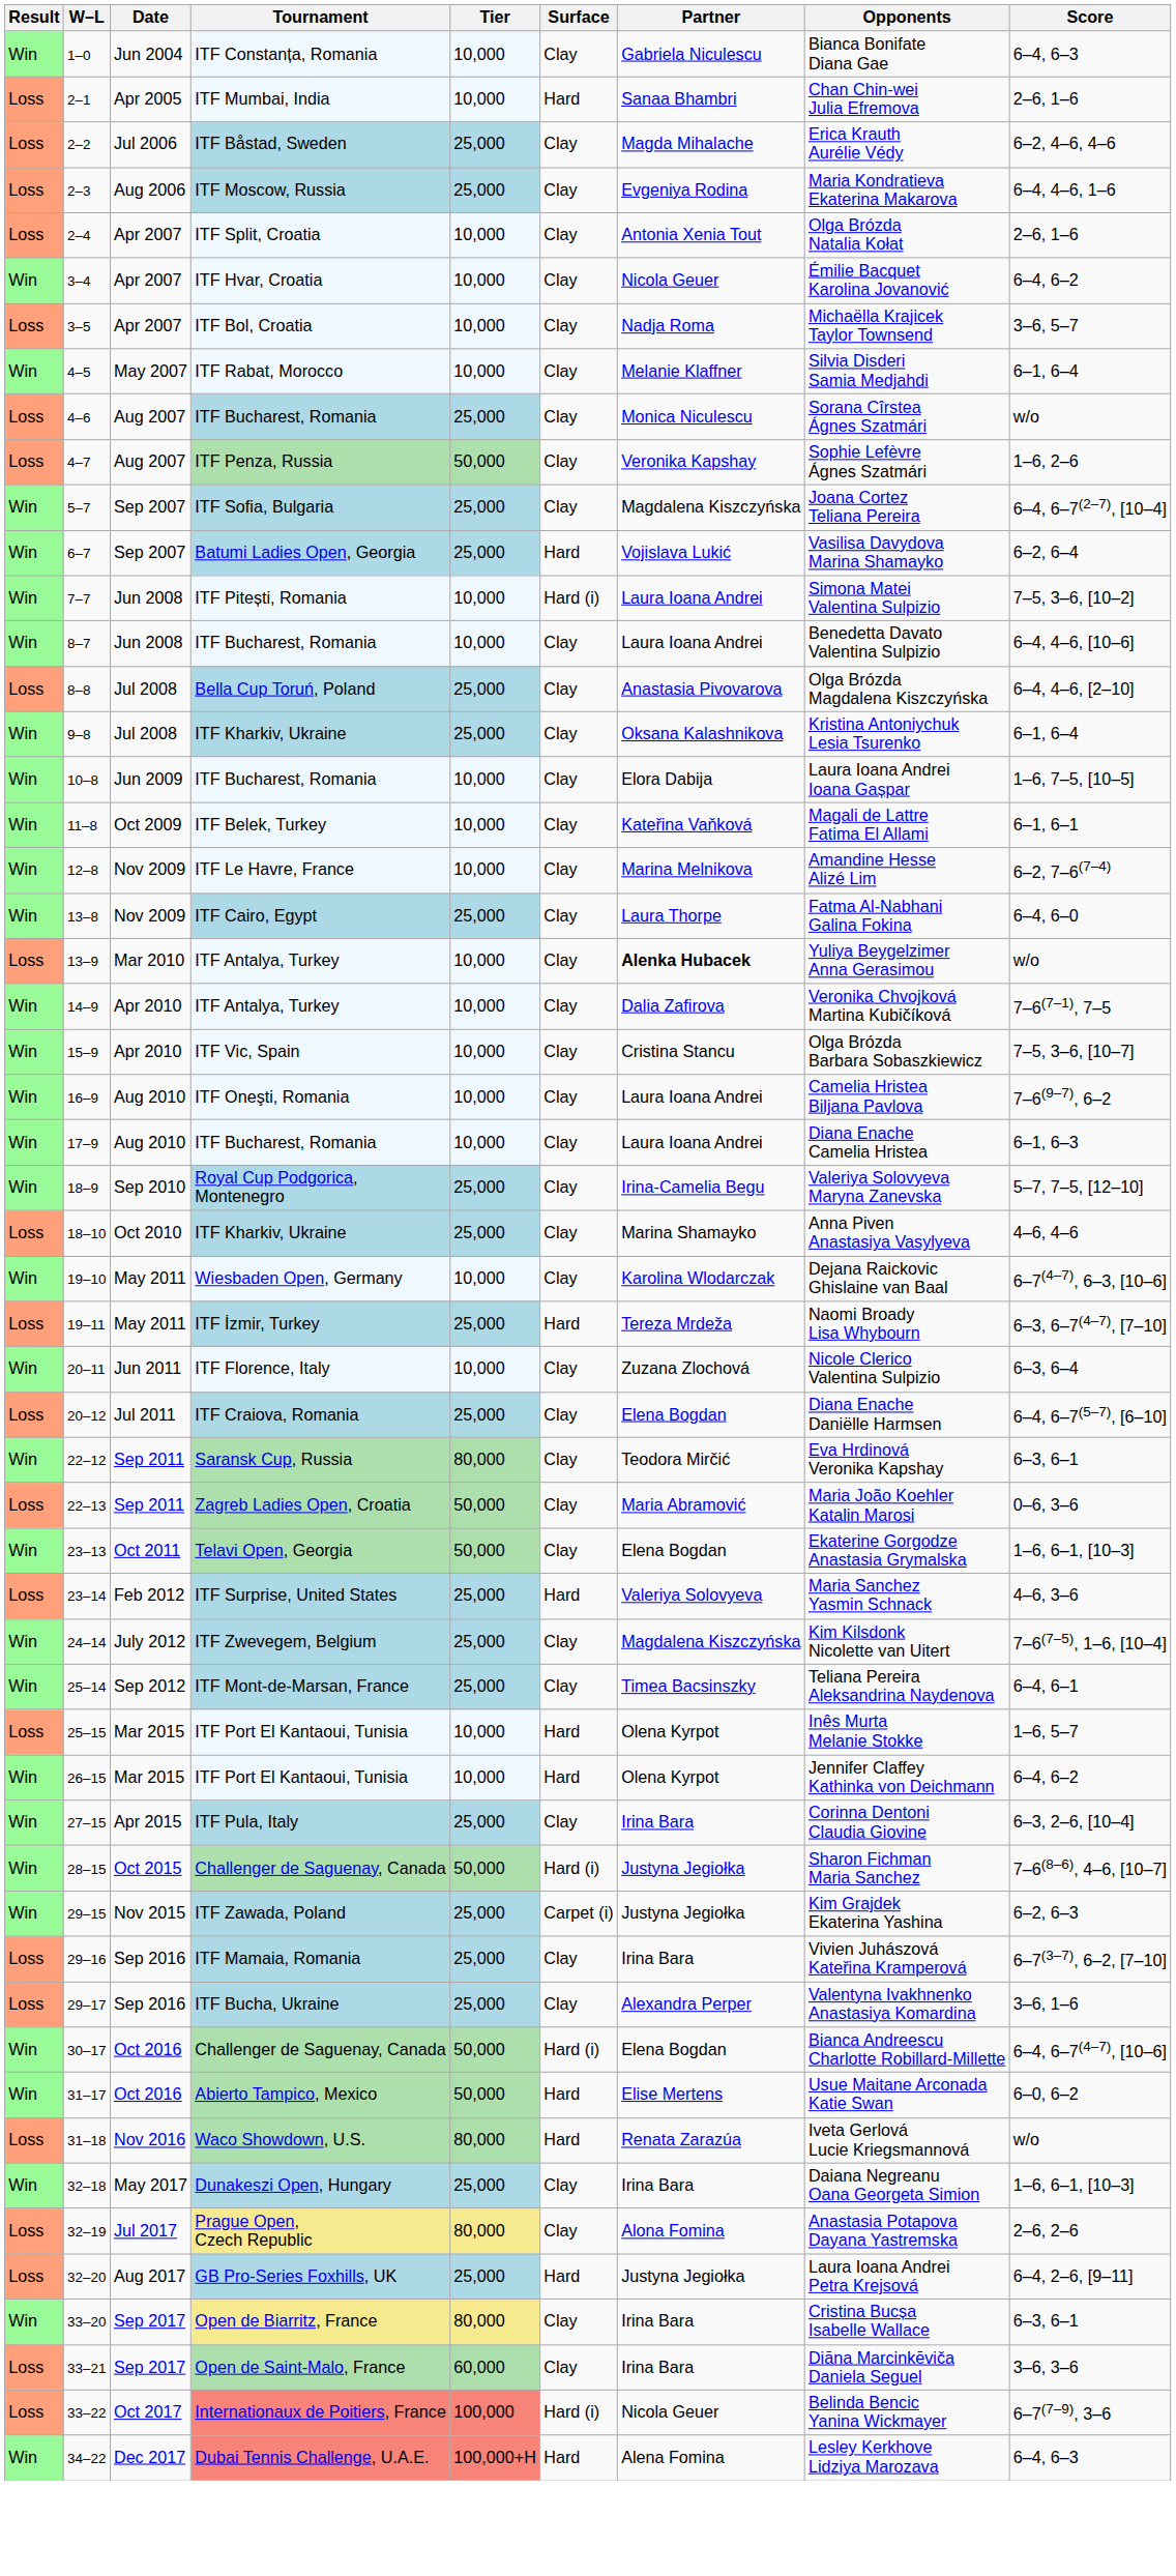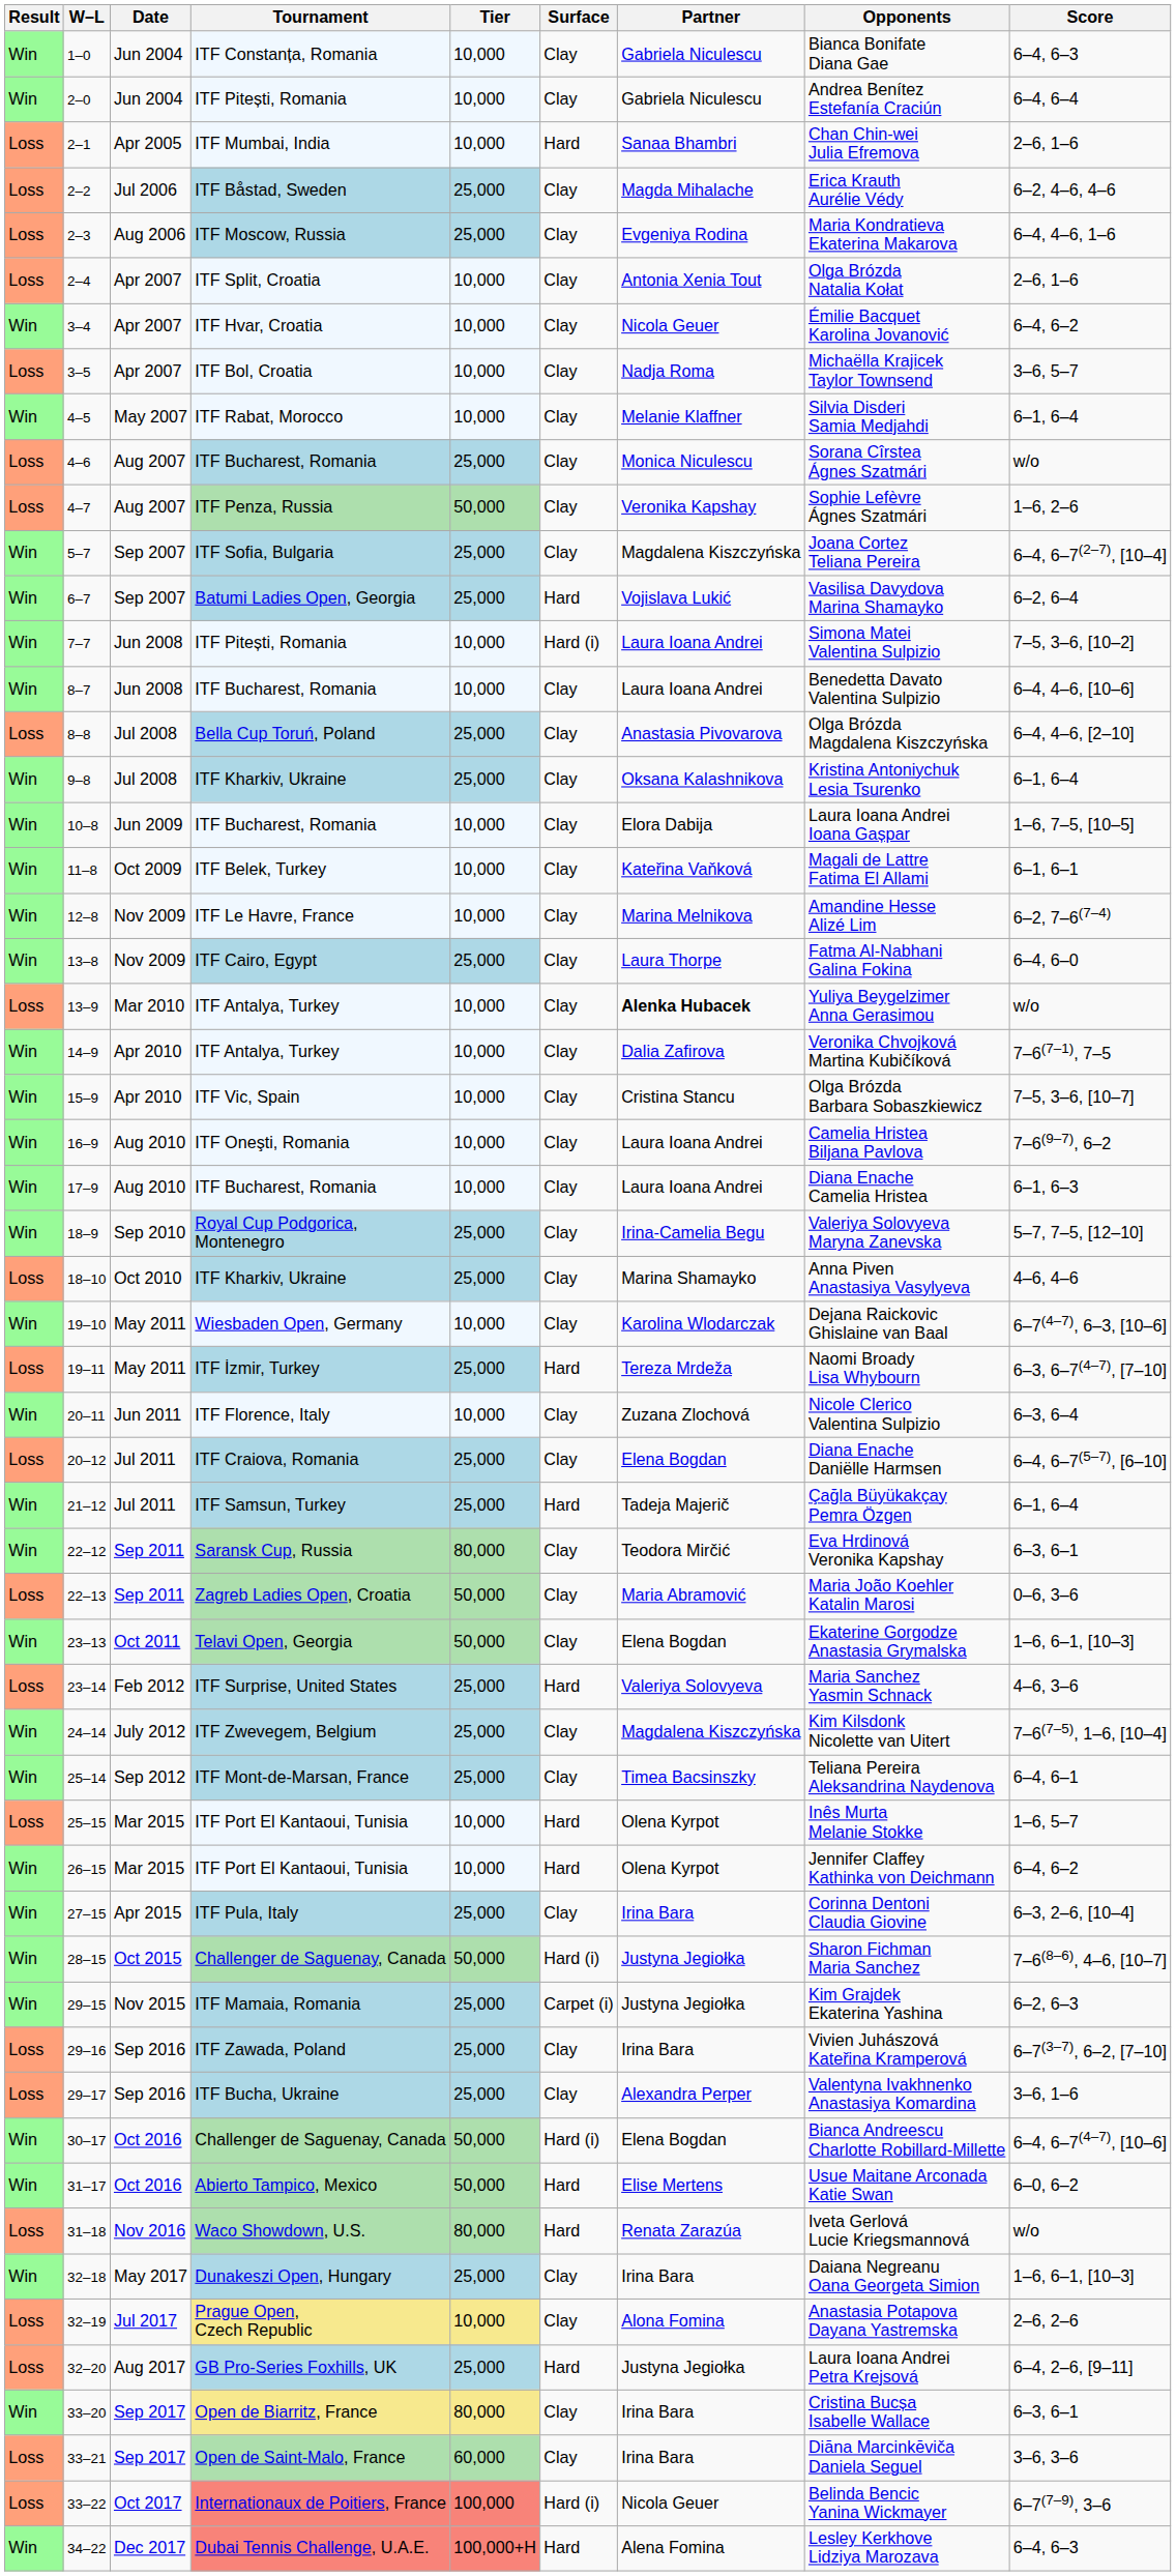+ row: Win | 2–0 | Jun 2004 | ITF Pitești, Romania | 10,000 | Clay | Gabriela Niculescu | Andrea Benítez Estefanía Craciún | 6–4, 6–4
+ row: Win | 21–12 | Jul 2011 | ITF Samsun, Turkey | 25,000 | Hard | Tadeja Majerič | Çağla Büyükakçay Pemra Özgen | 6–1, 6–4
29–15 | Tournament: ITF Zawada, Poland -> ITF Mamaia, Romania
29–16 | Tournament: ITF Mamaia, Romania -> ITF Zawada, Poland
32–19 | Tier: 80,000 -> 10,000
